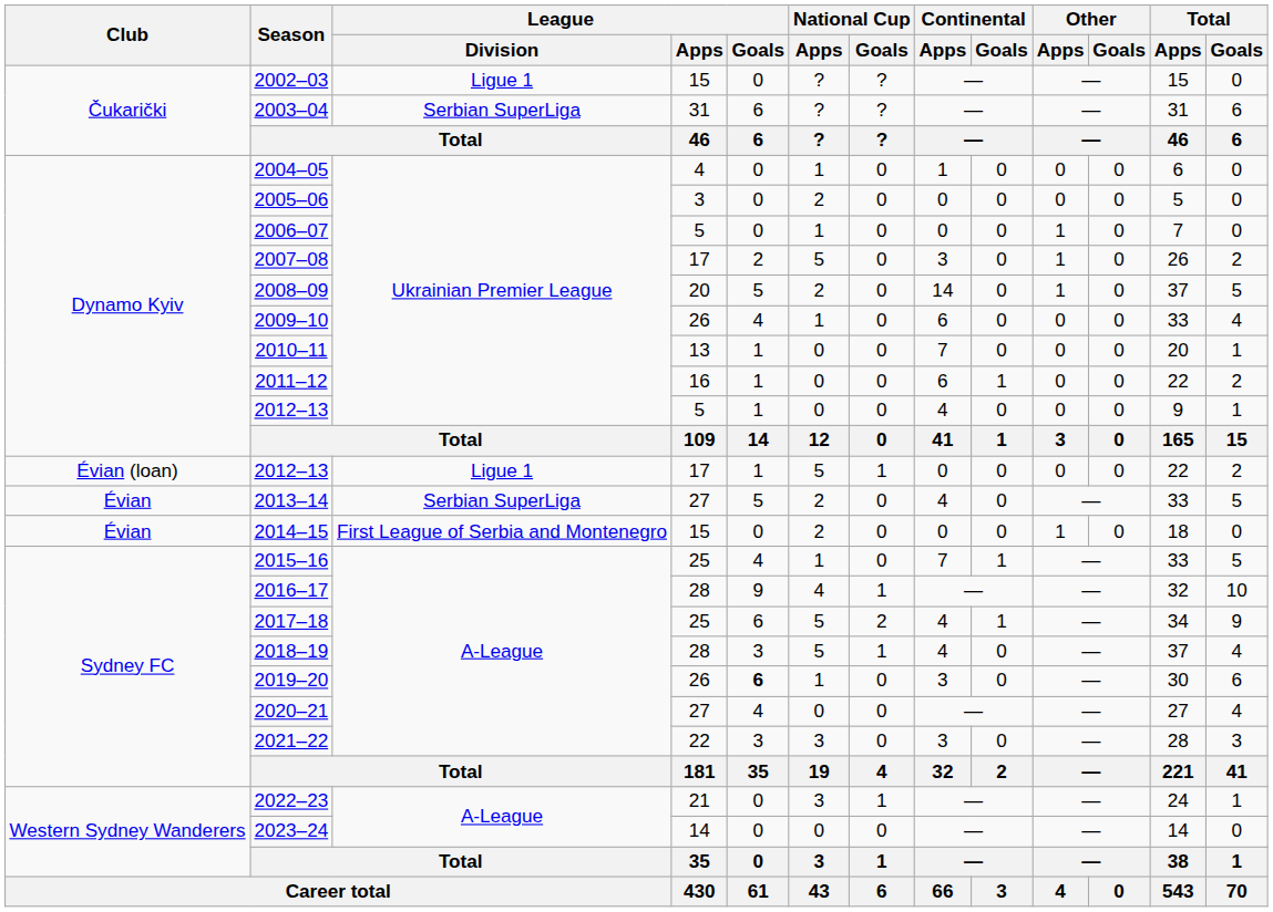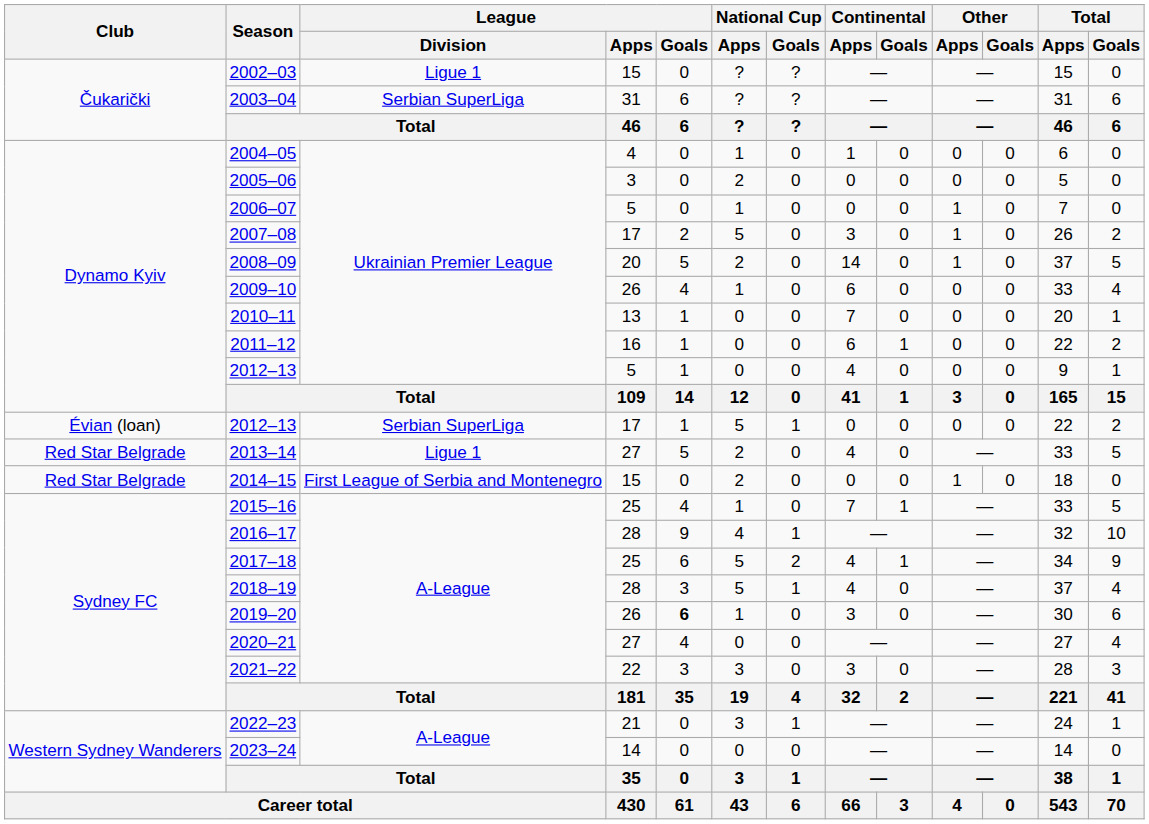2012–13 / 17 | League / Division: Ligue 1 -> Serbian SuperLiga
2013–14 | Club: Évian -> Red Star Belgrade
2013–14 | League / Division: Serbian SuperLiga -> Ligue 1
2014–15 | Club: Évian -> Red Star Belgrade
